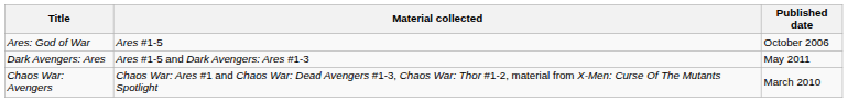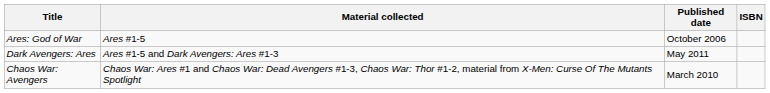+ column: ISBN
